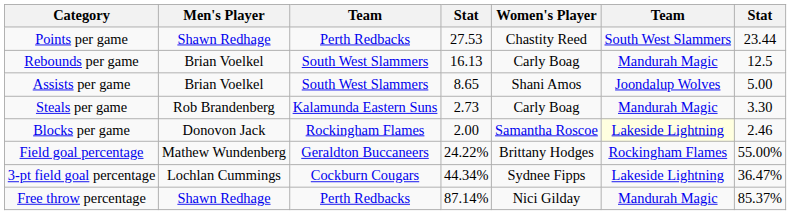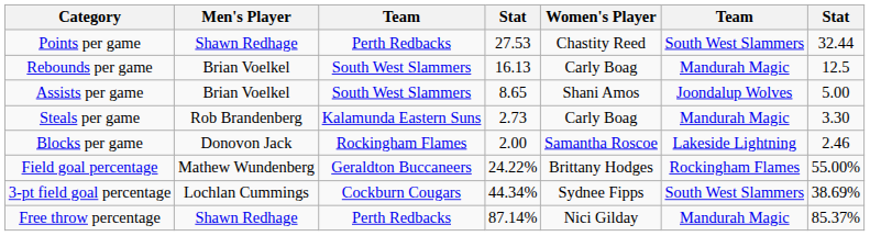Points per game | column 7: 23.44 -> 32.44
Blocks per game | column 6: lightyellow background -> no background
3-pt field goal percentage | column 6: Lakeside Lightning -> South West Slammers
3-pt field goal percentage | column 7: 36.47% -> 38.69%
